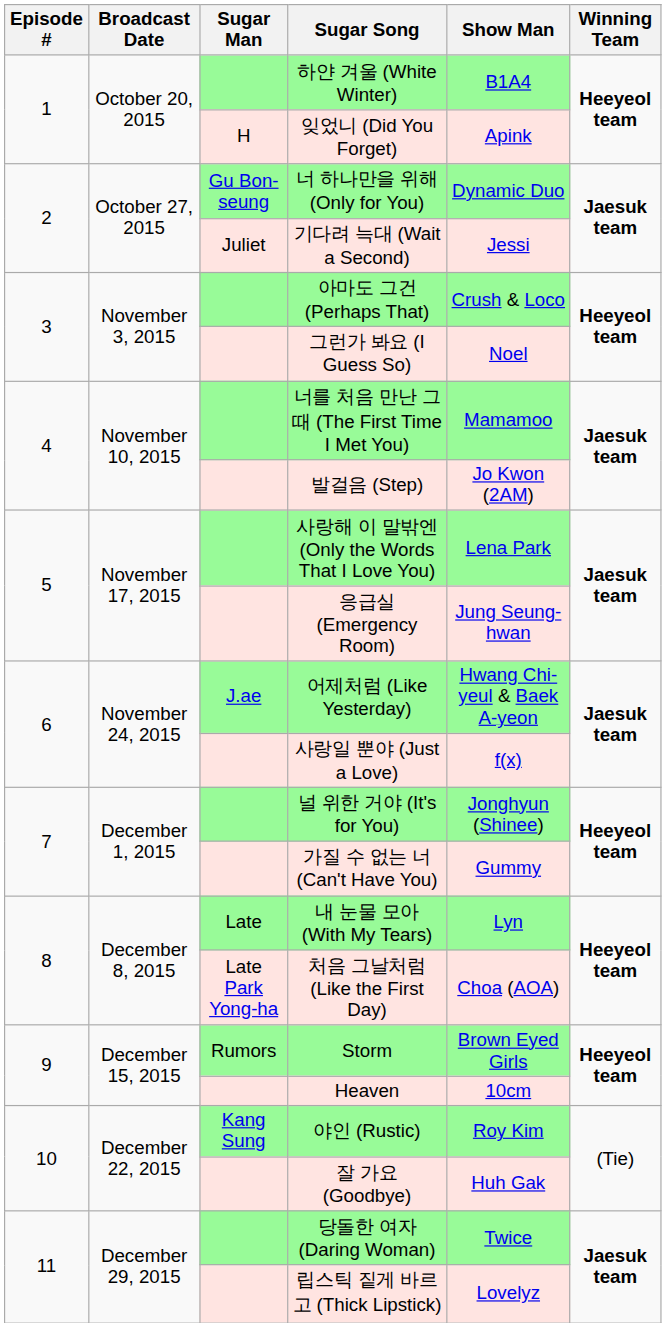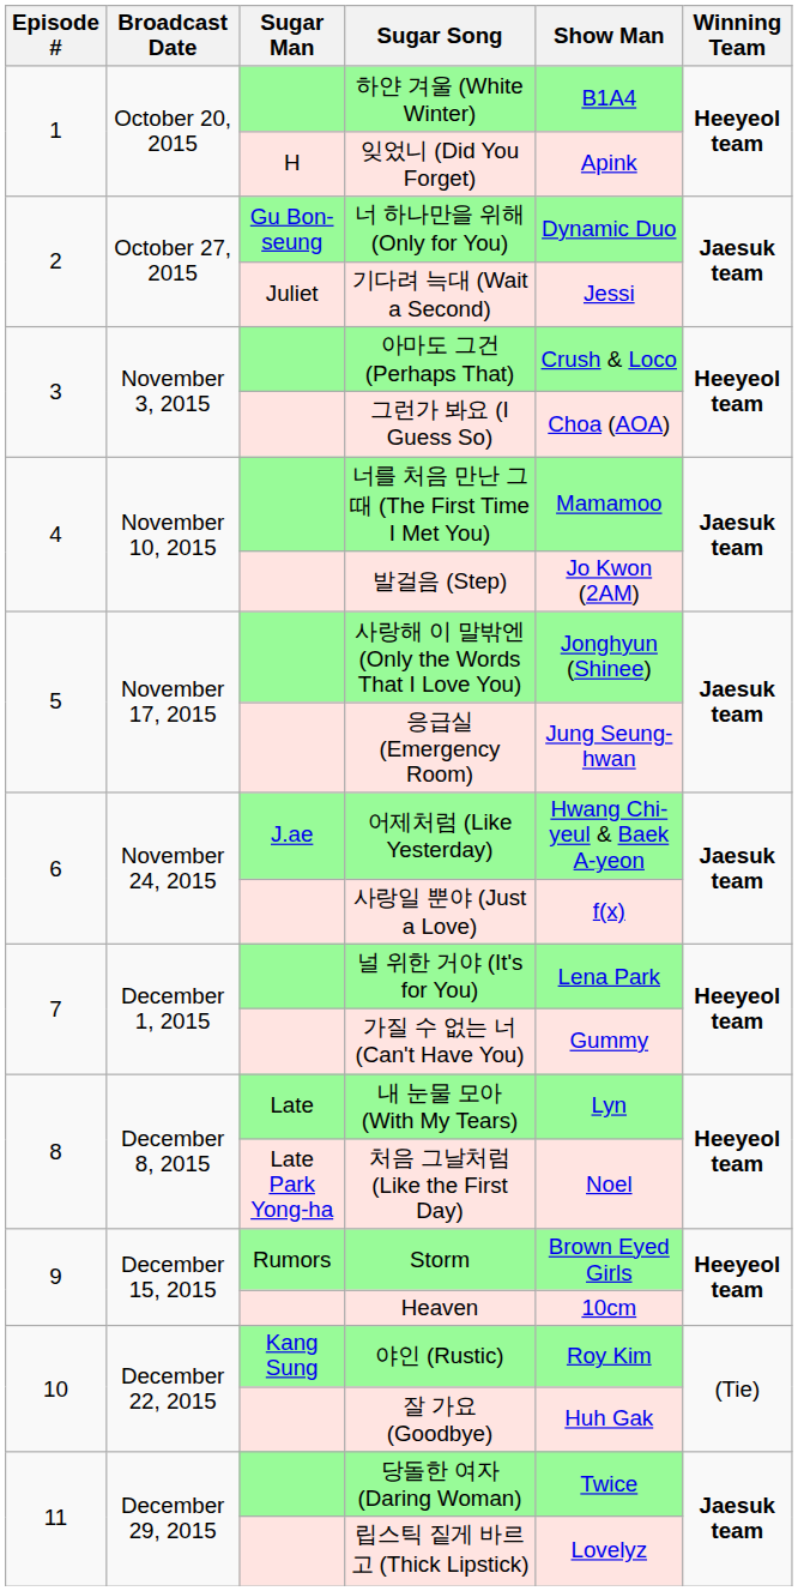그런가 봐요 (I Guess So) | Show Man: Noel -> Choa (AOA)
사랑해 이 말밖엔 (Only the Words That I Love You) | Show Man: Lena Park -> Jonghyun (Shinee)
널 위한 거야 (It's for You) | Show Man: Jonghyun (Shinee) -> Lena Park
처음 그날처럼 (Like the First Day) | Show Man: Choa (AOA) -> Noel
